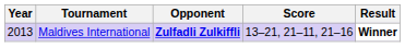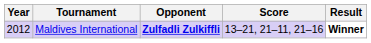Maldives International | Year: 2013 -> 2012
